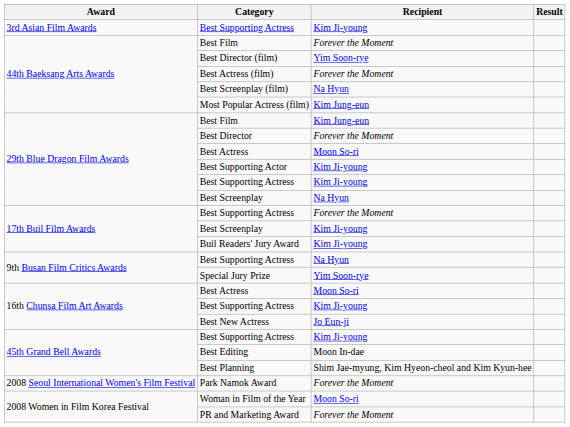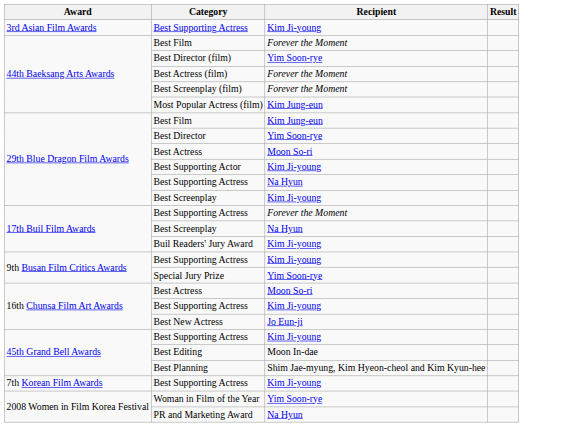Best Screenplay (film) | Recipient: Na Hyun -> Forever the Moment
Best Director | Recipient: Forever the Moment -> Yim Soon-rye
29th Blue Dragon Film Awards / Best Supporting Actress | Recipient: Kim Ji-young -> Na Hyun
29th Blue Dragon Film Awards / Best Screenplay | Recipient: Na Hyun -> Kim Ji-young
17th Buil Film Awards / Best Screenplay | Recipient: Kim Ji-young -> Na Hyun
9th Busan Film Critics Awards / Best Supporting Actress | Recipient: Na Hyun -> Kim Ji-young
+ row: 7th Korean Film Awards | Best Supporting Actress | Kim Ji-young
- row: 2008 Seoul International Women's Film Festival | Park Namok Award | Forever the Moment
Woman in Film of the Year | Recipient: Moon So-ri -> Yim Soon-rye
PR and Marketing Award | Recipient: Forever the Moment -> Na Hyun
